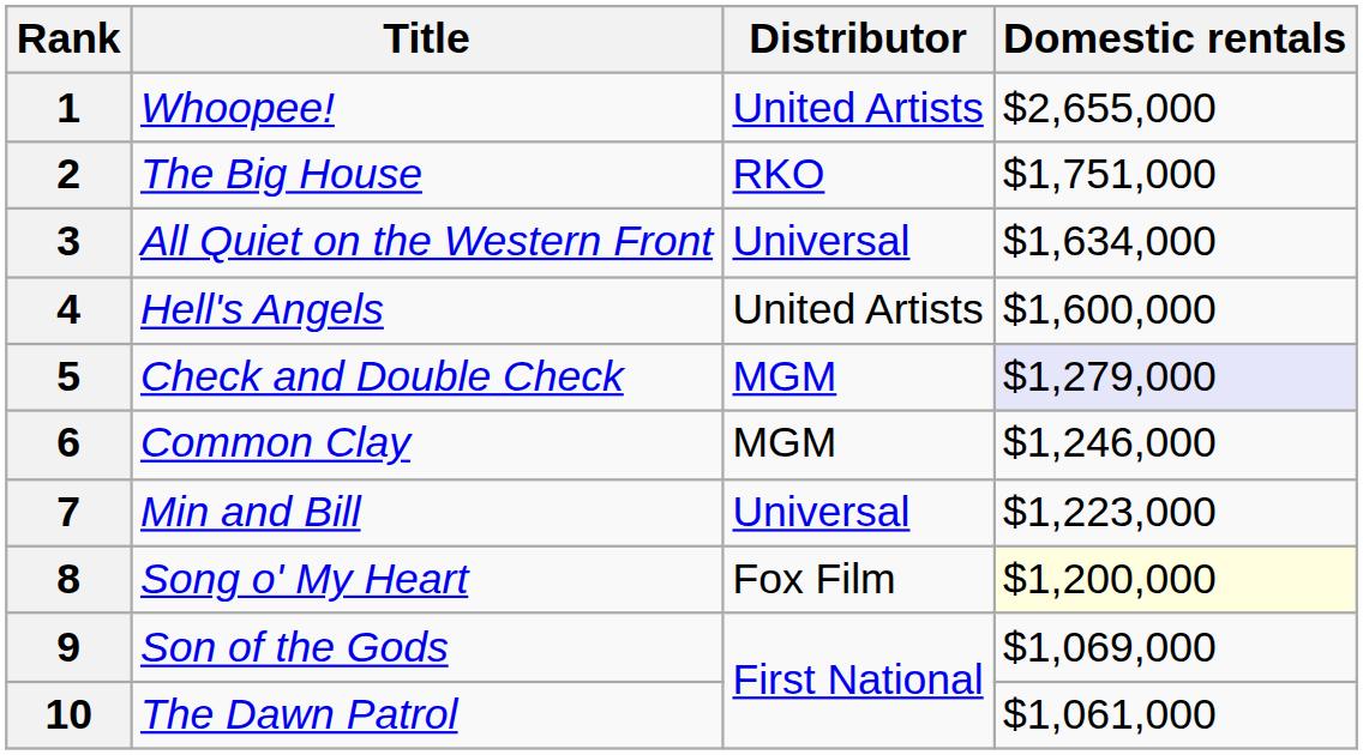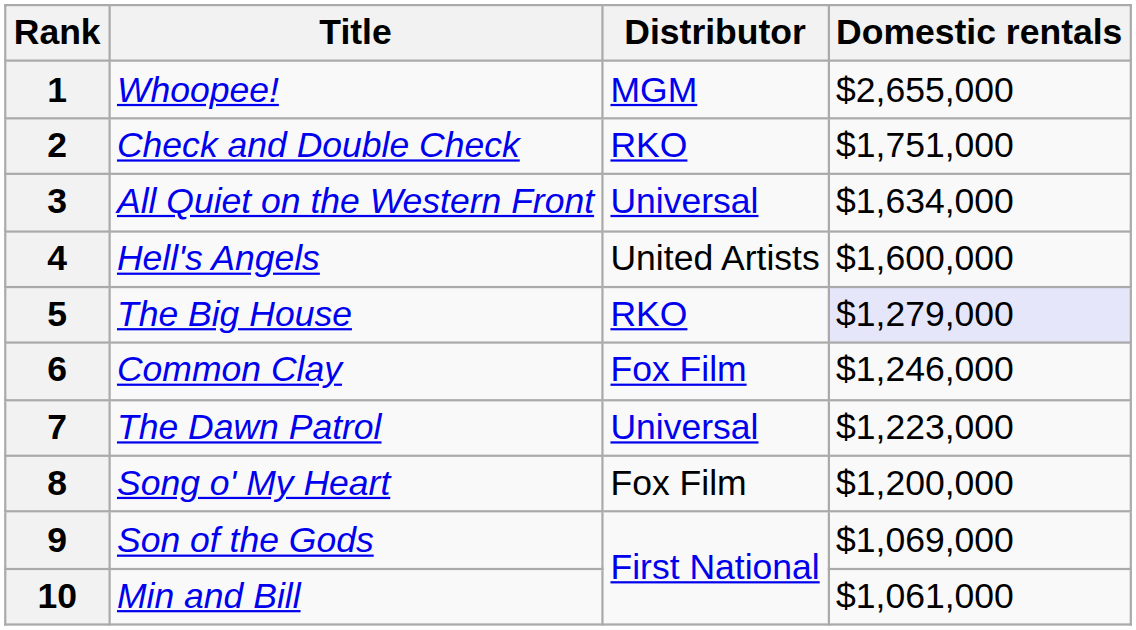1 | Distributor: United Artists -> MGM
2 | Title: The Big House -> Check and Double Check
5 | Title: Check and Double Check -> The Big House
5 | Distributor: MGM -> RKO
6 | Distributor: MGM -> Fox Film
7 | Title: Min and Bill -> The Dawn Patrol
8 | Domestic rentals: lightyellow background -> no background
10 | Title: The Dawn Patrol -> Min and Bill
